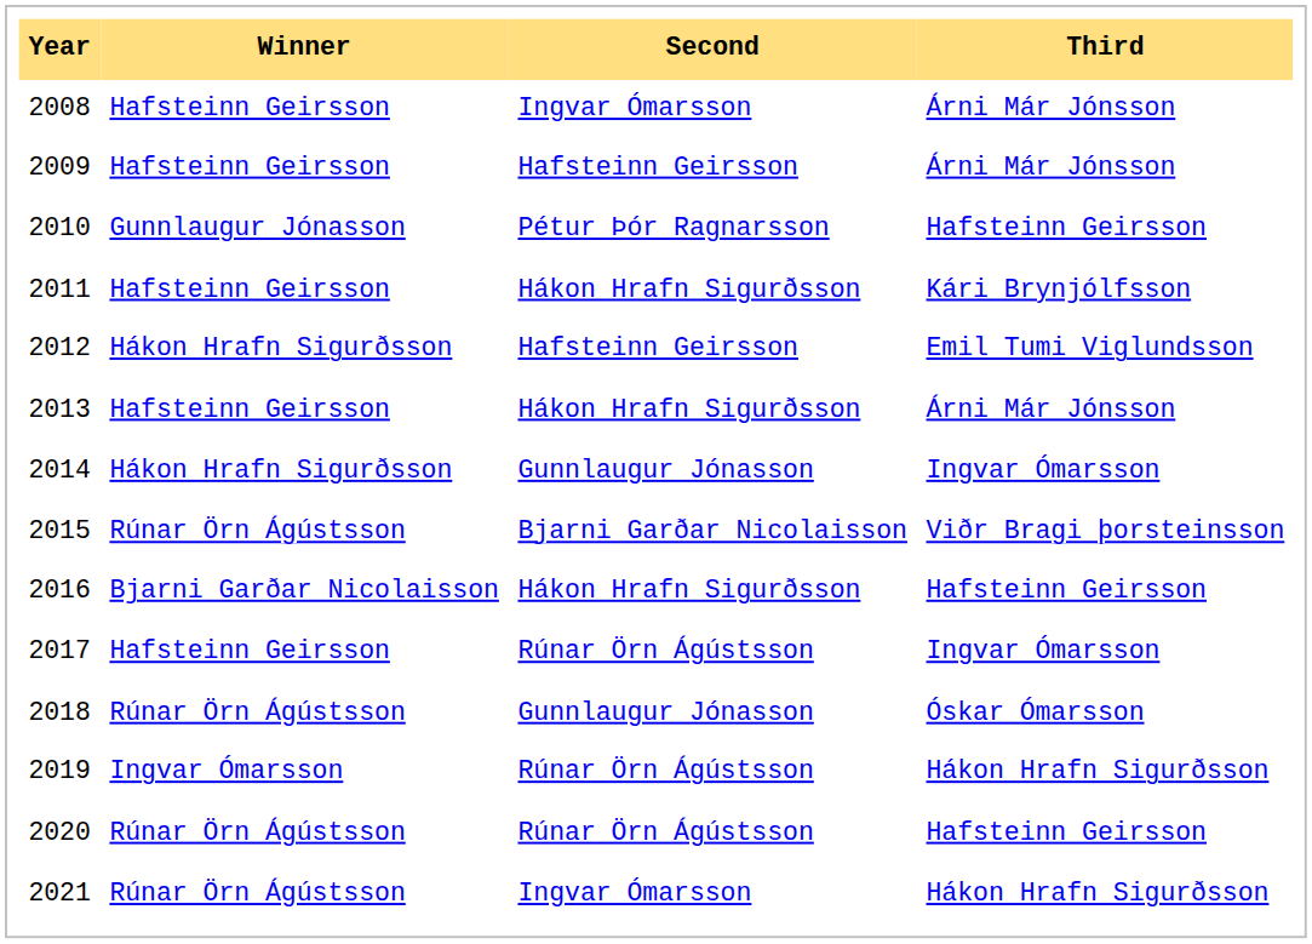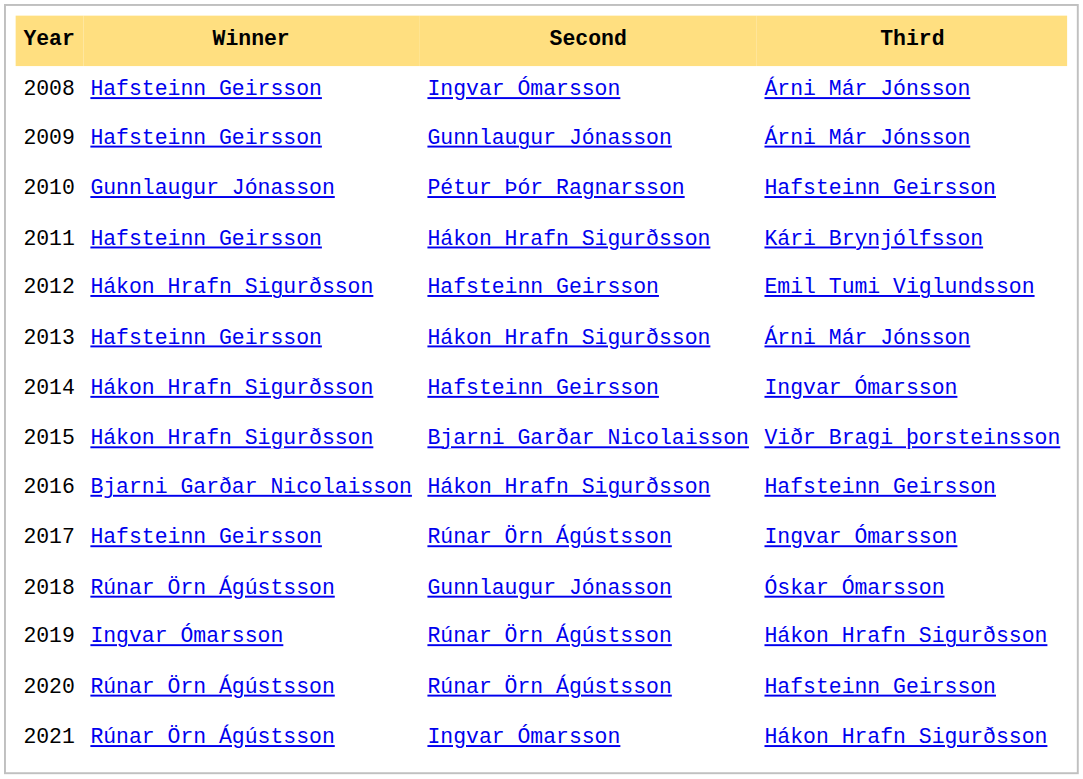2009 | Second: Hafsteinn Geirsson -> Gunnlaugur Jónasson
2014 | Second: Gunnlaugur Jónasson -> Hafsteinn Geirsson
2015 | Winner: Rúnar Örn Ágústsson -> Hákon Hrafn Sigurðsson
